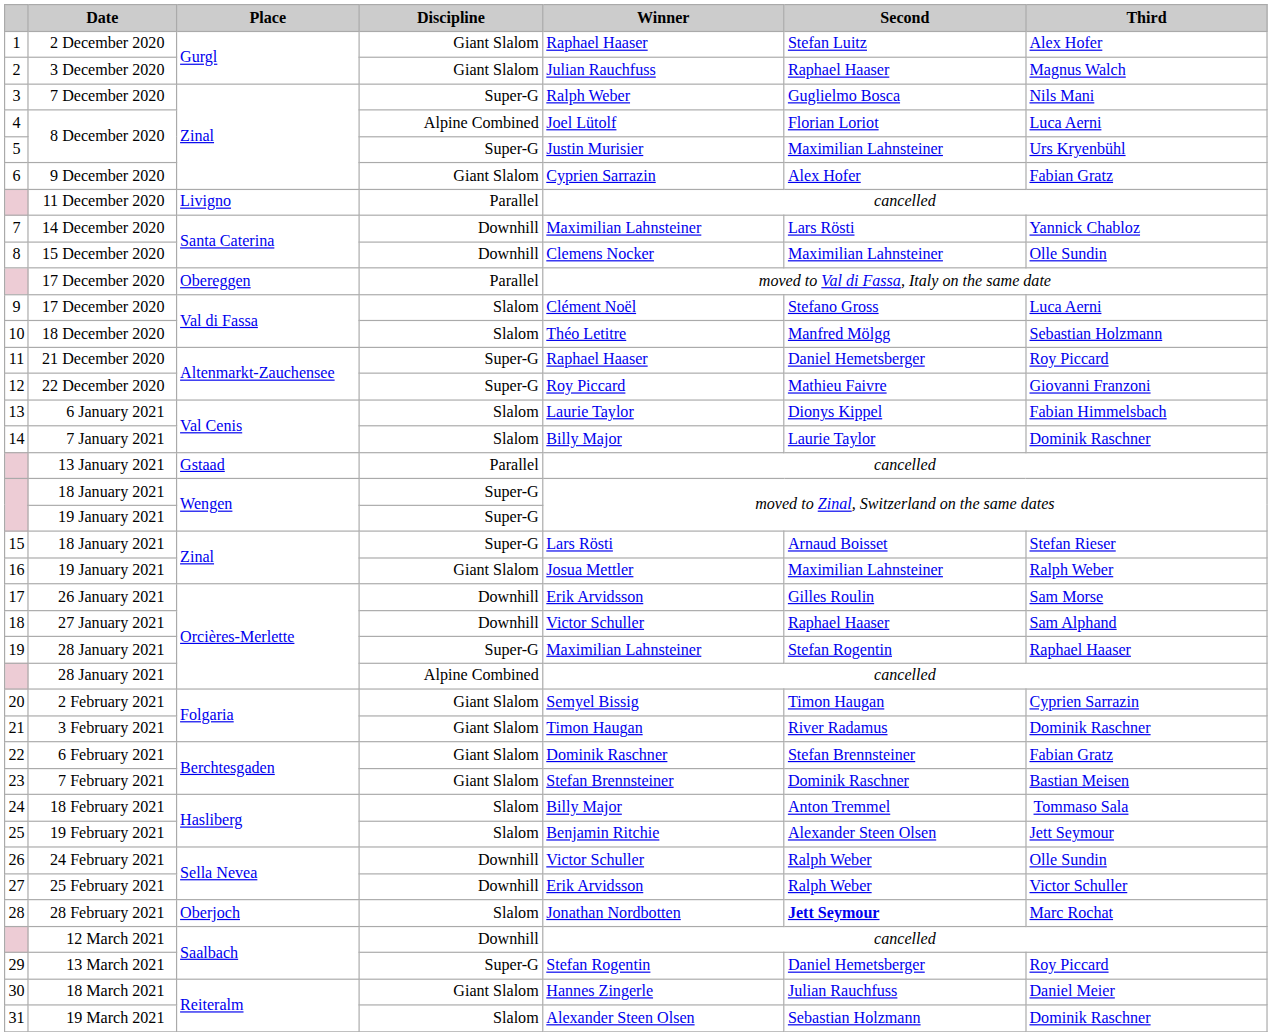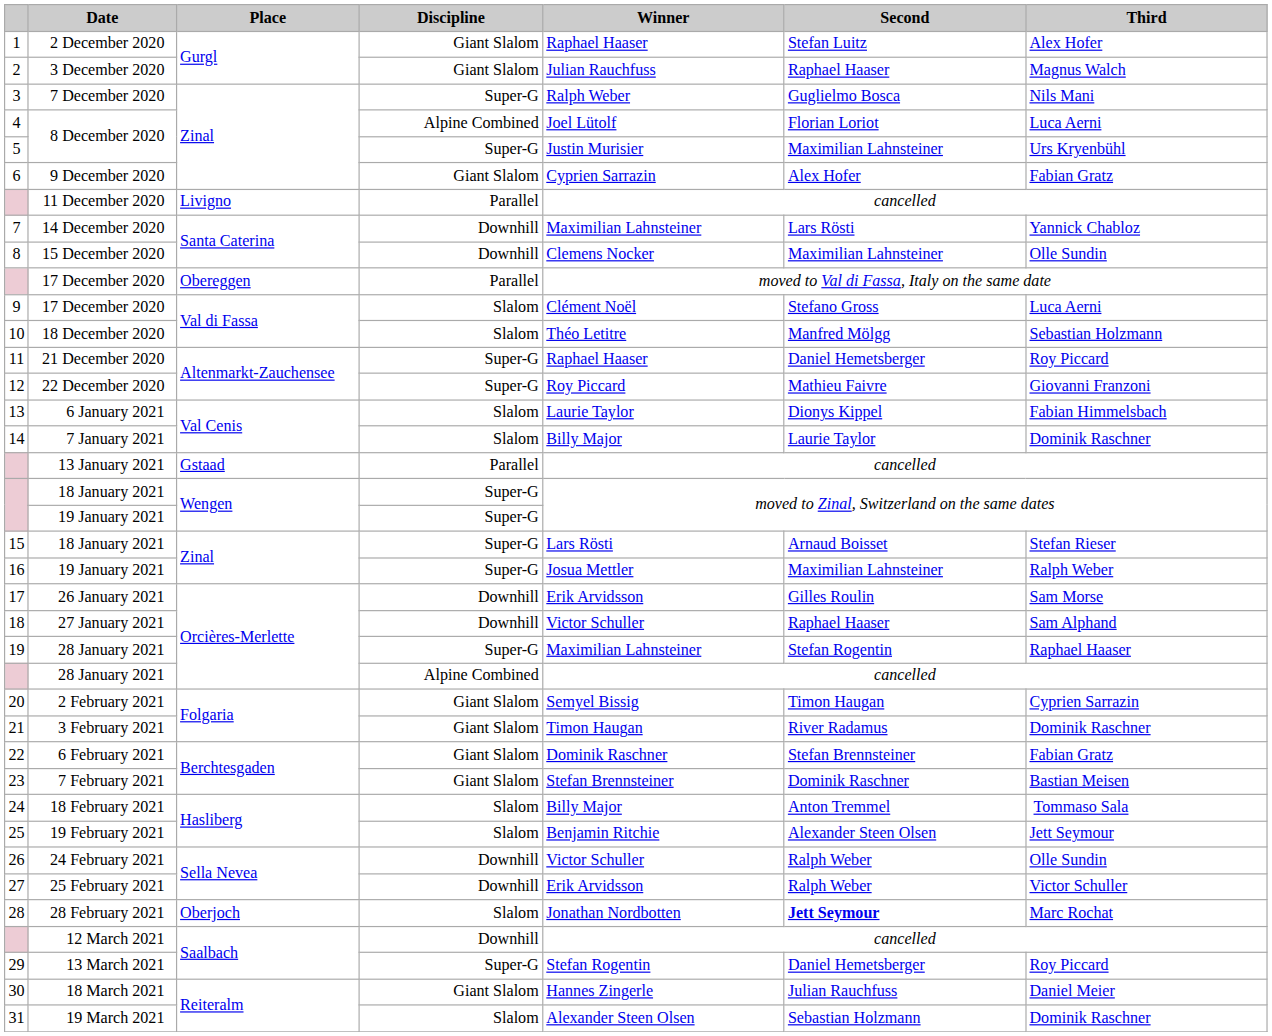16 / 19 January 2021 | Discipline: Giant Slalom -> Super-G
